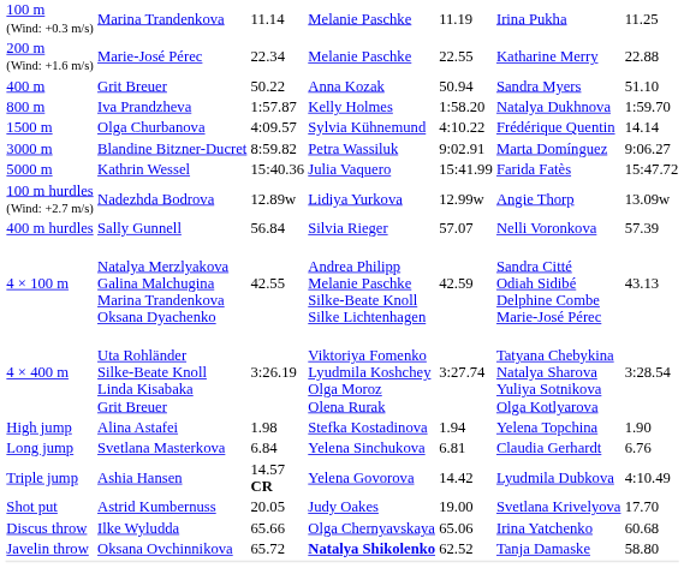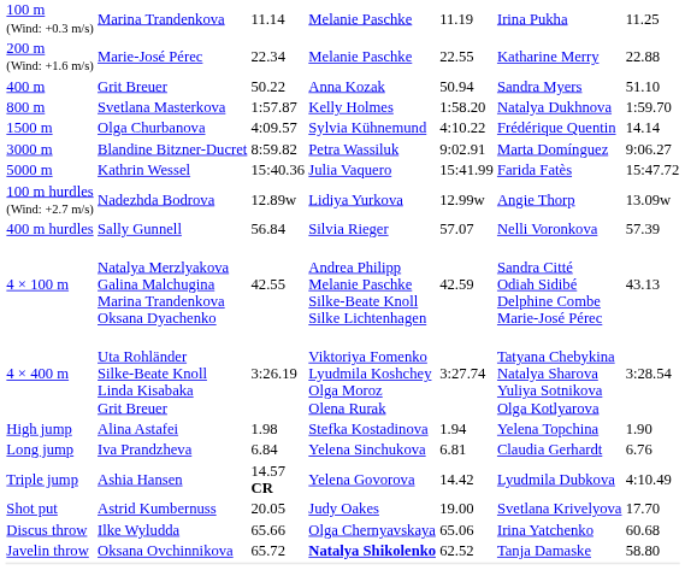800 m | column 2: Iva Prandzheva -> Svetlana Masterkova
Long jump | column 2: Svetlana Masterkova -> Iva Prandzheva
